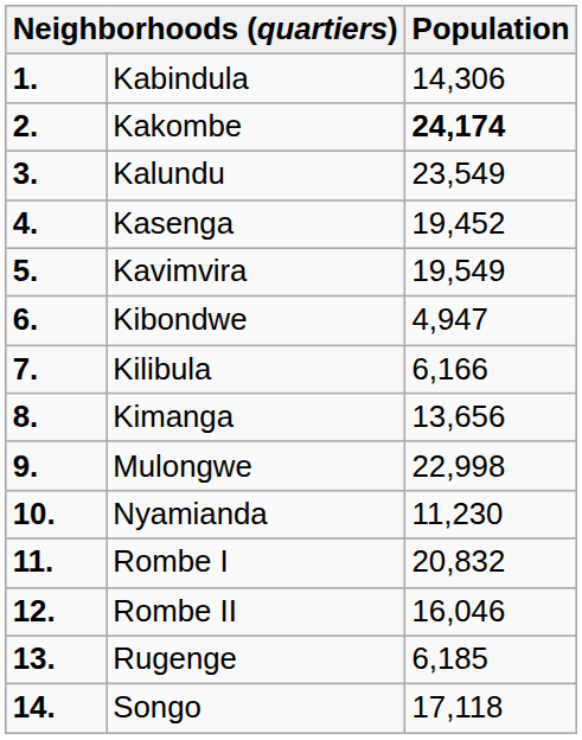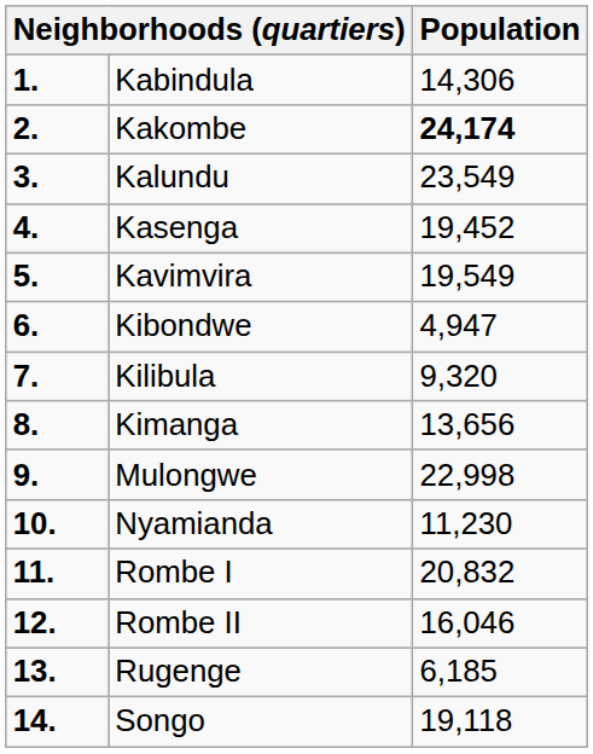Kilibula | Population: 6,166 -> 9,320
Songo | Population: 17,118 -> 19,118
